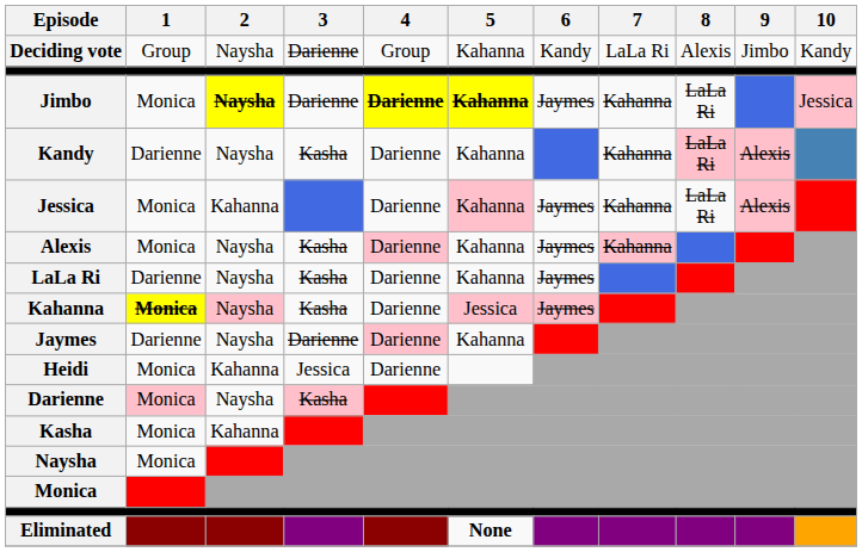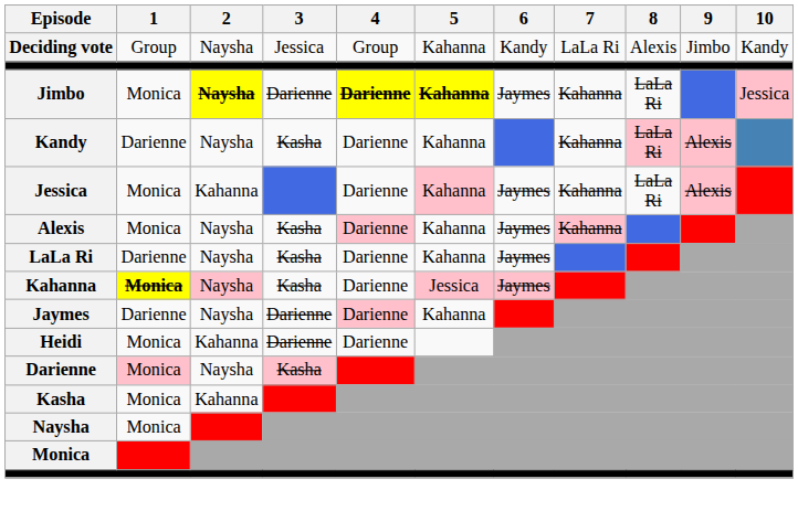Deciding vote | 3: Darienne -> Jessica
Heidi | 3: Jessica -> Darienne
- row: Eliminated | None
